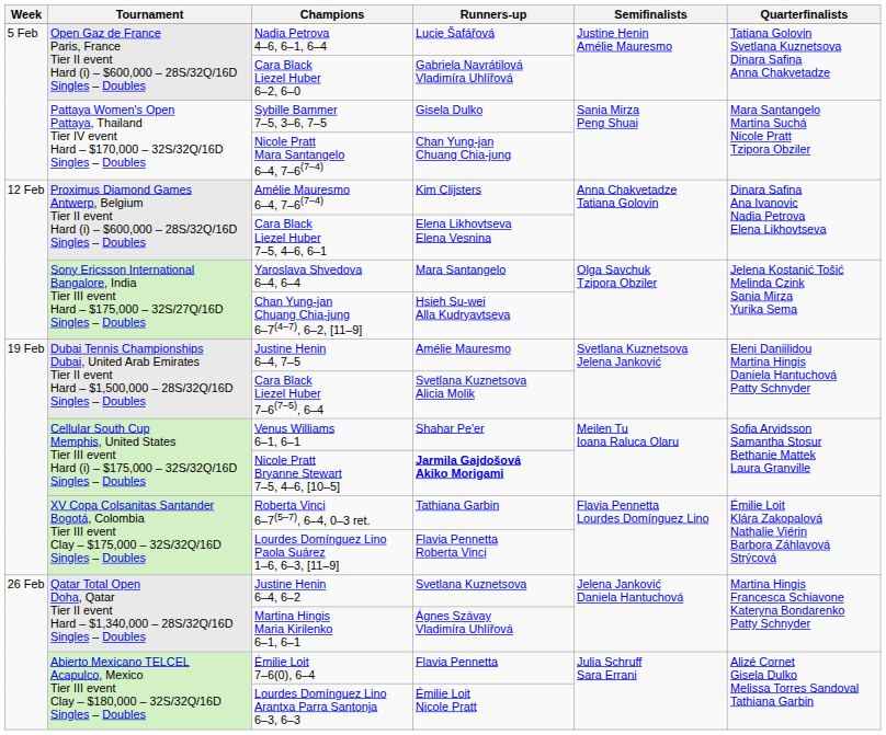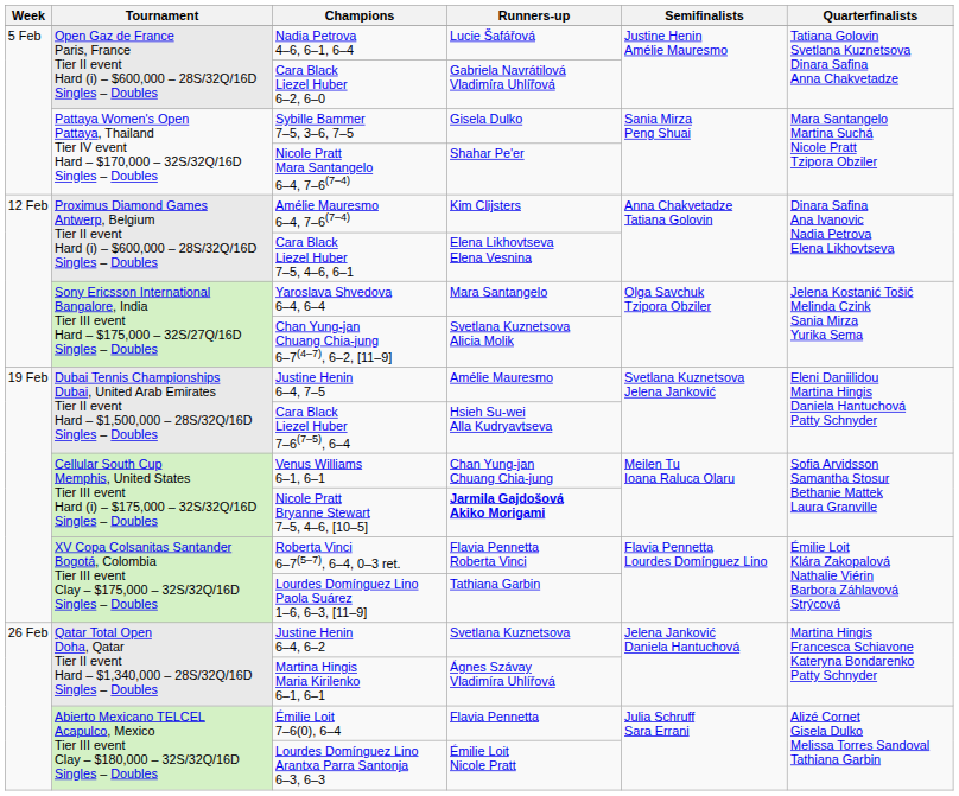Nicole Pratt Mara Santangelo 6–4, 7–6(7–4) | Runners-up: Chan Yung-jan Chuang Chia-jung -> Shahar Pe'er
Chan Yung-jan Chuang Chia-jung 6–7(4–7), 6–2, [11–9] | Runners-up: Hsieh Su-wei Alla Kudryavtseva -> Svetlana Kuznetsova Alicia Molik
Cara Black Liezel Huber 7–6(7–5), 6–4 | Runners-up: Svetlana Kuznetsova Alicia Molik -> Hsieh Su-wei Alla Kudryavtseva
Venus Williams 6–1, 6–1 | Runners-up: Shahar Pe'er -> Chan Yung-jan Chuang Chia-jung
Roberta Vinci 6–7(5–7), 6–4, 0–3 ret. | Runners-up: Tathiana Garbin -> Flavia Pennetta Roberta Vinci
Lourdes Domínguez Lino Paola Suárez 1–6, 6–3, [11–9] | Runners-up: Flavia Pennetta Roberta Vinci -> Tathiana Garbin
